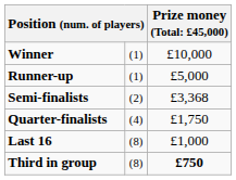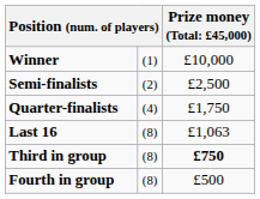- row: Runner-up | (1) | £5,000
Semi-finalists | column 3: £3,368 -> £2,500
Last 16 | column 3: £1,000 -> £1,063
+ row: Fourth in group | (8) | £500
